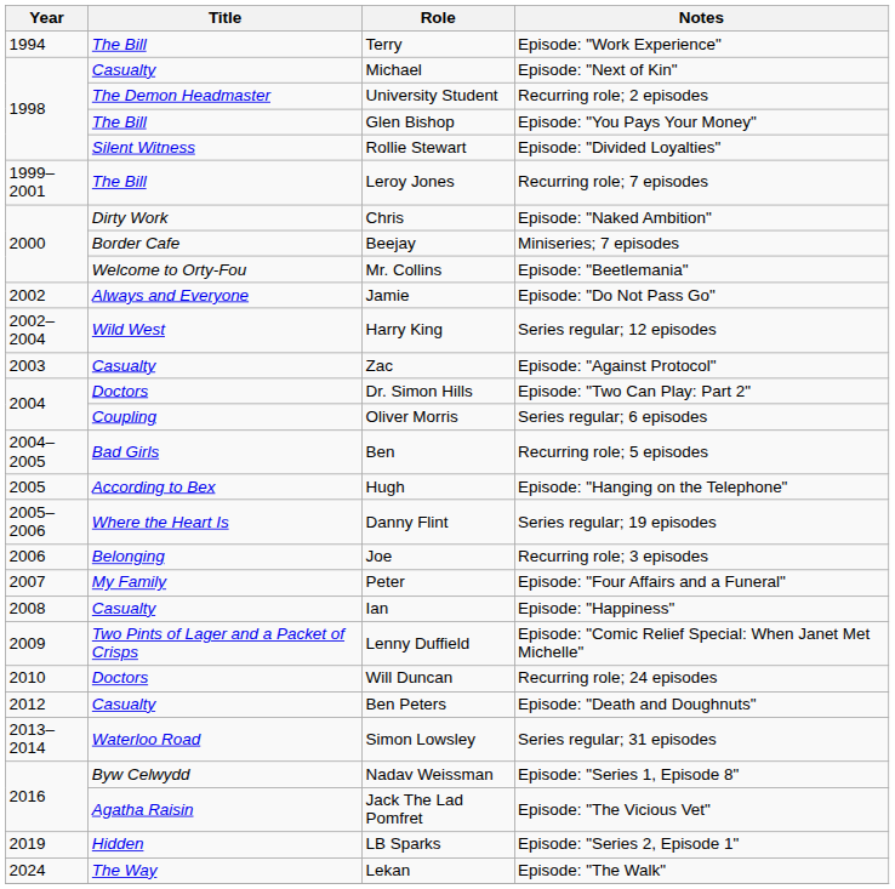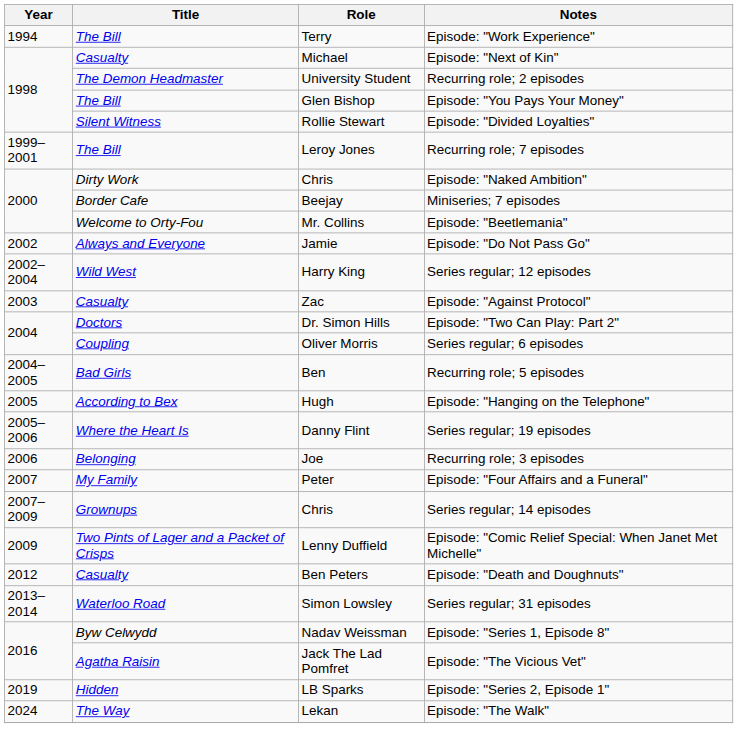+ row: 2007–2009 | Grownups | Chris | Series regular; 14 episodes
- row: 2008 | Casualty | Ian | Episode: "Happiness"
- row: 2010 | Doctors | Will Duncan | Recurring role; 24 episodes
